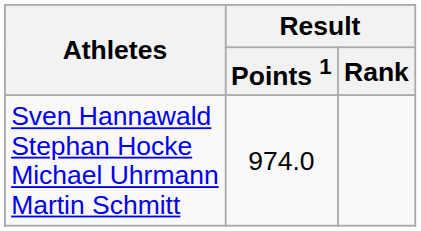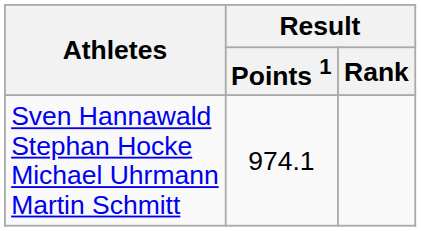Sven Hannawald Stephan Hocke Michael Uhrmann Martin Schmitt | Result / Points 1: 974.0 -> 974.1
